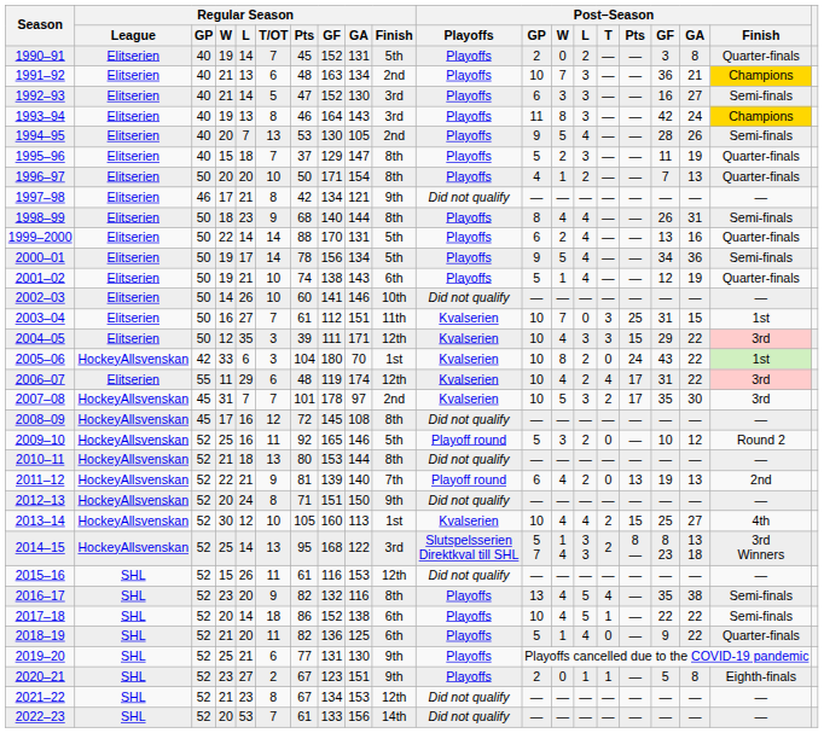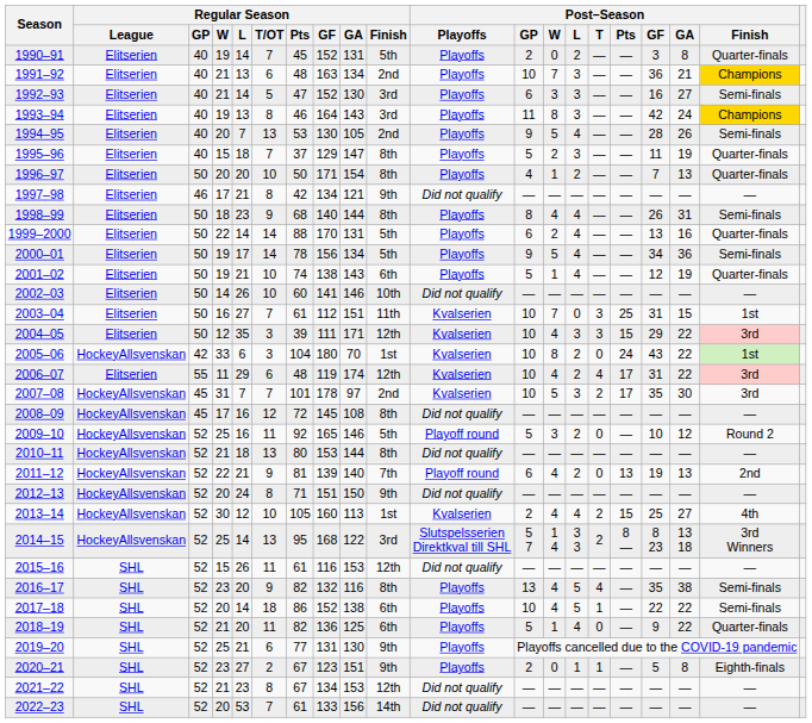2013–14 | Post–Season / GP: 10 -> 2
